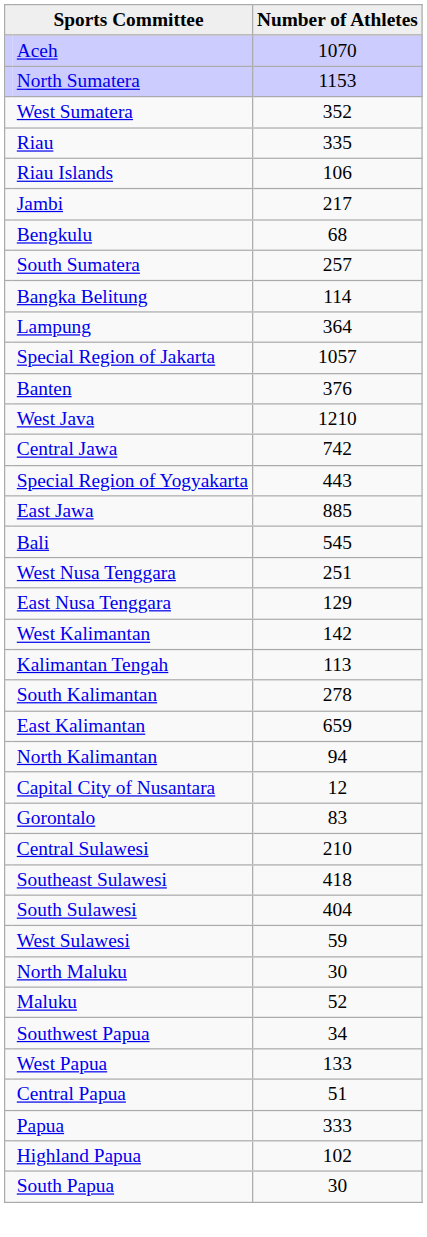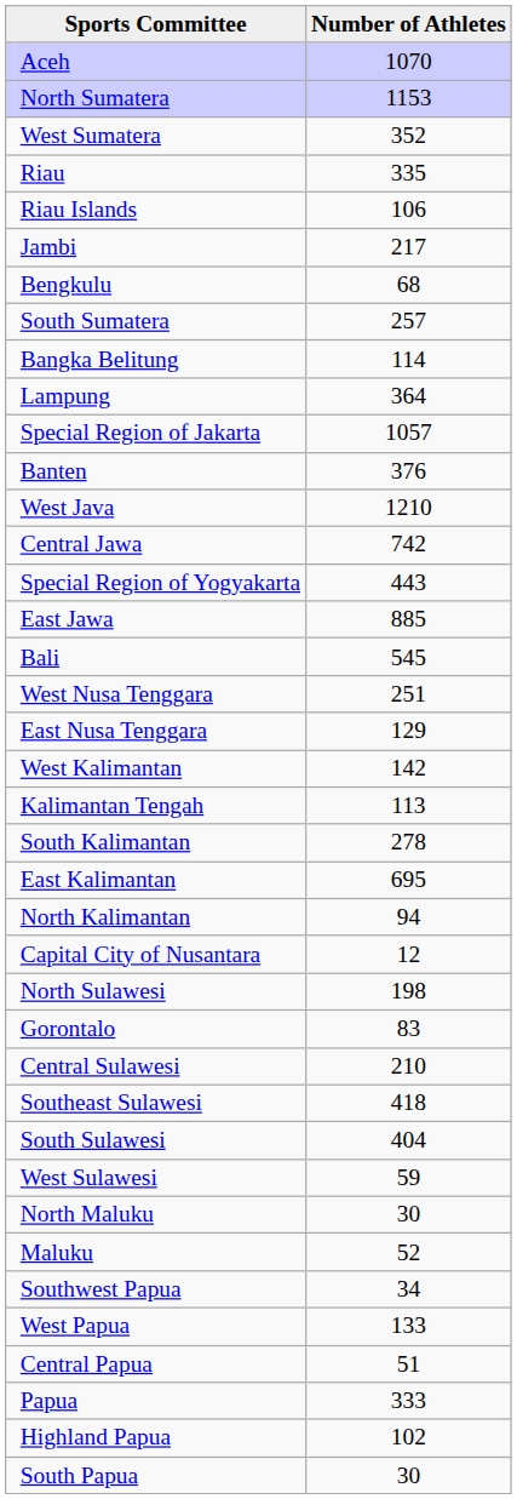East Kalimantan | Number of Athletes: 659 -> 695
+ row: North Sulawesi | 198
